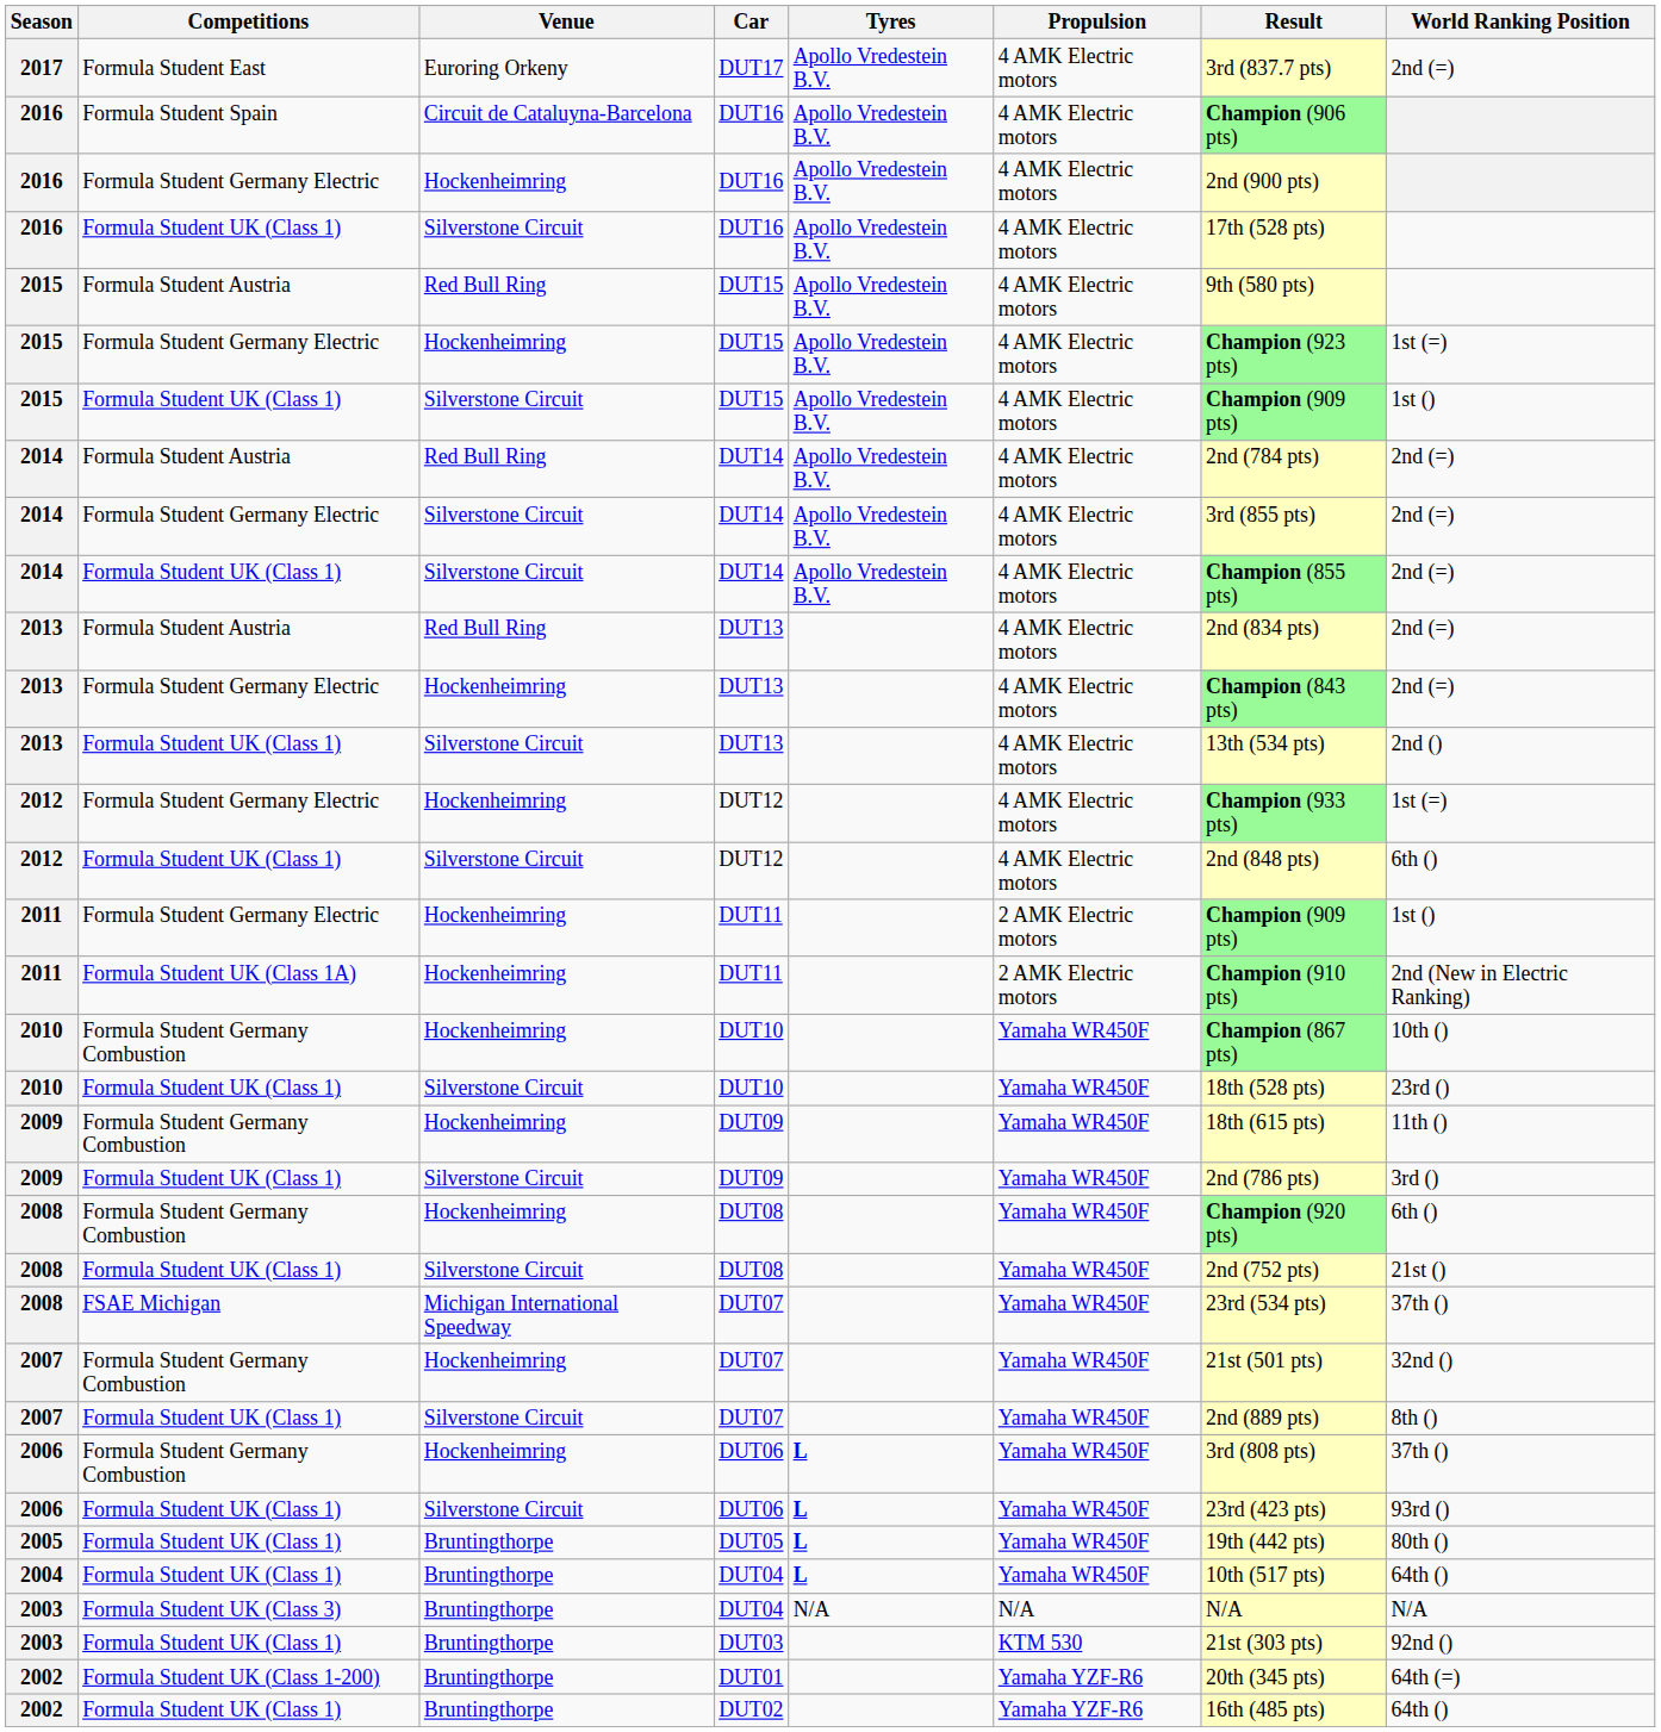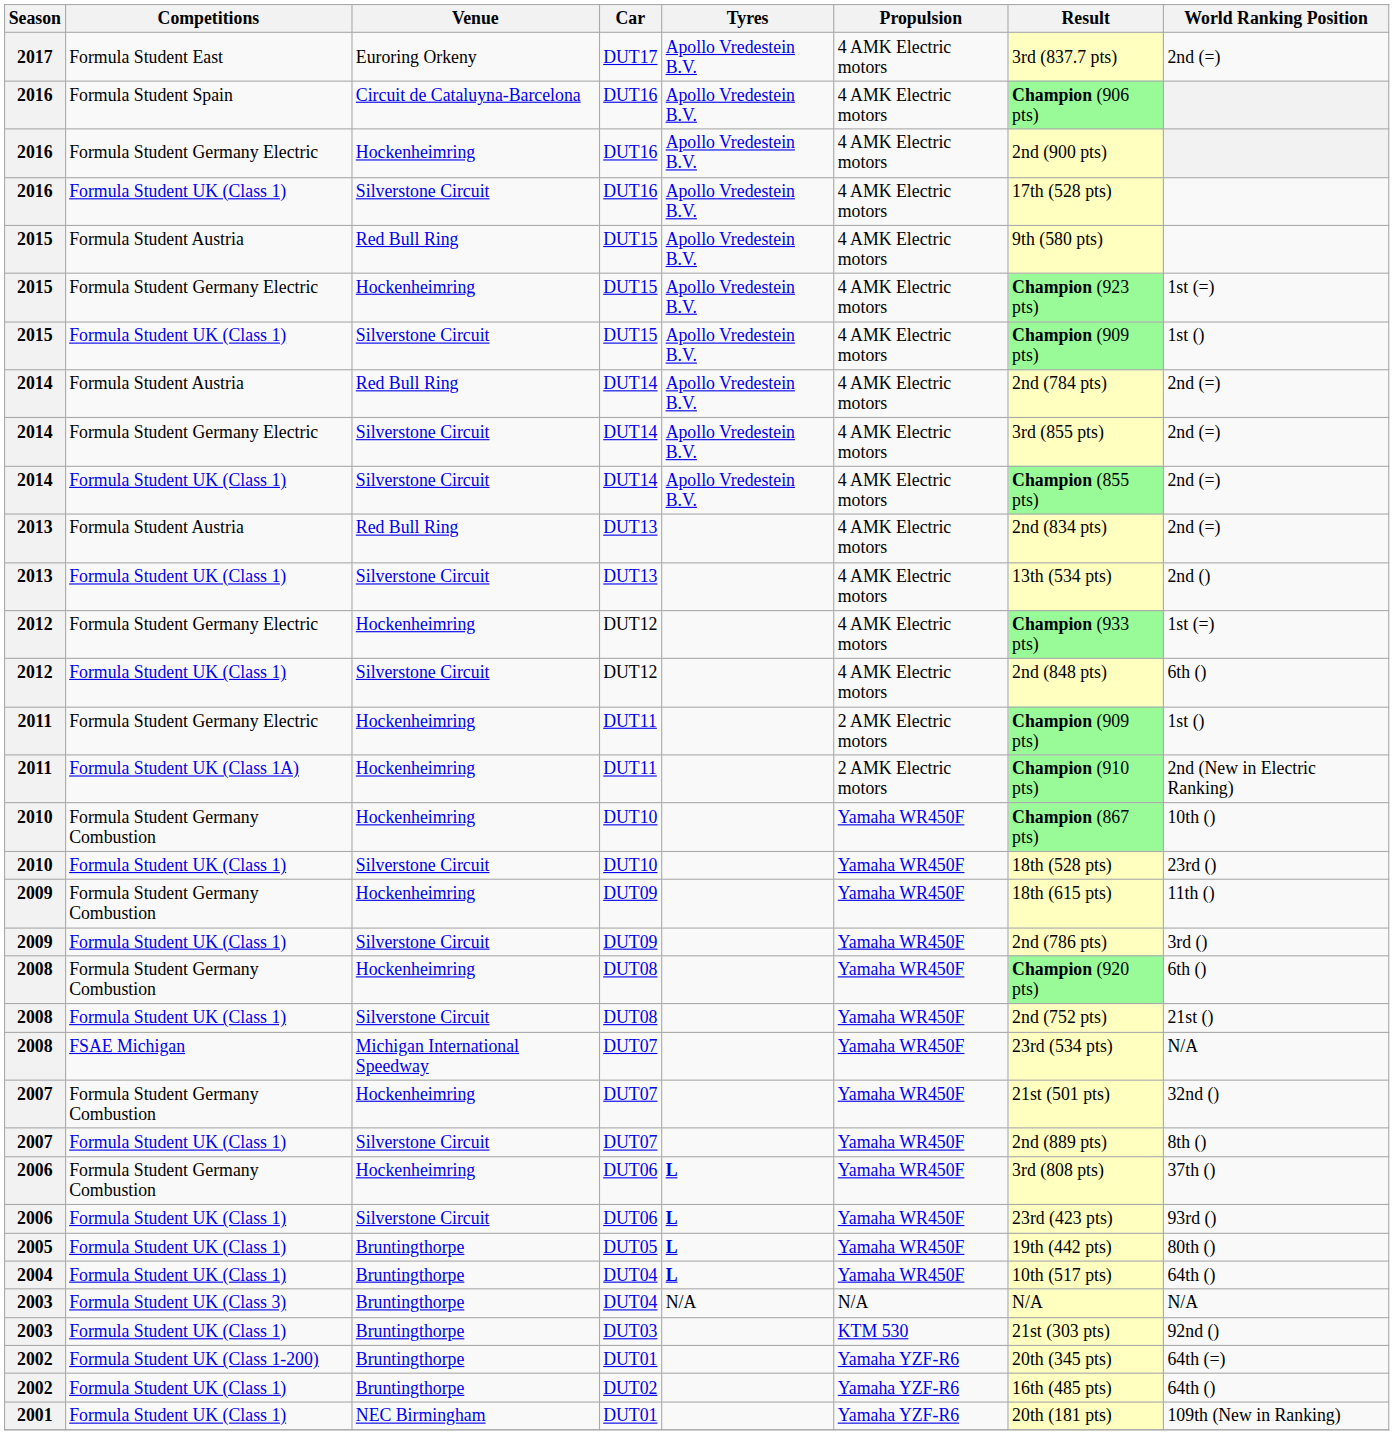- row: 2013 | Formula Student Germany Electric | Hockenheimring | DUT13 | 4 AMK Electric motors | Champion (843 pts) | 2nd (=)
2008 / FSAE Michigan | World Ranking Position: 37th () -> N/A
+ row: 2001 | Formula Student UK (Class 1) | NEC Birmingham | DUT01 | Yamaha YZF-R6 | 20th (181 pts) | 109th (New in Ranking)
